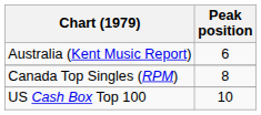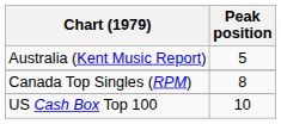Australia (Kent Music Report) | Peak position: 6 -> 5
